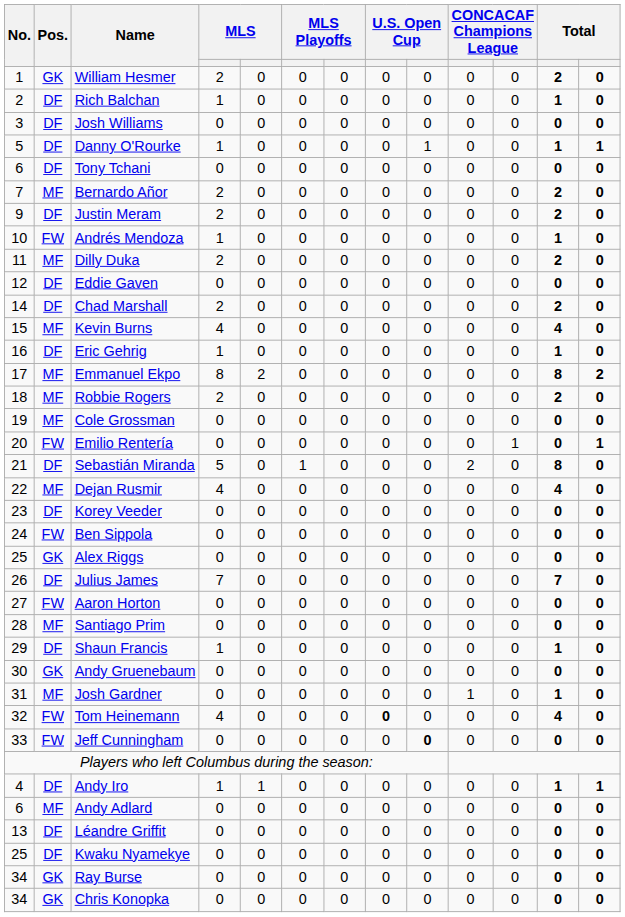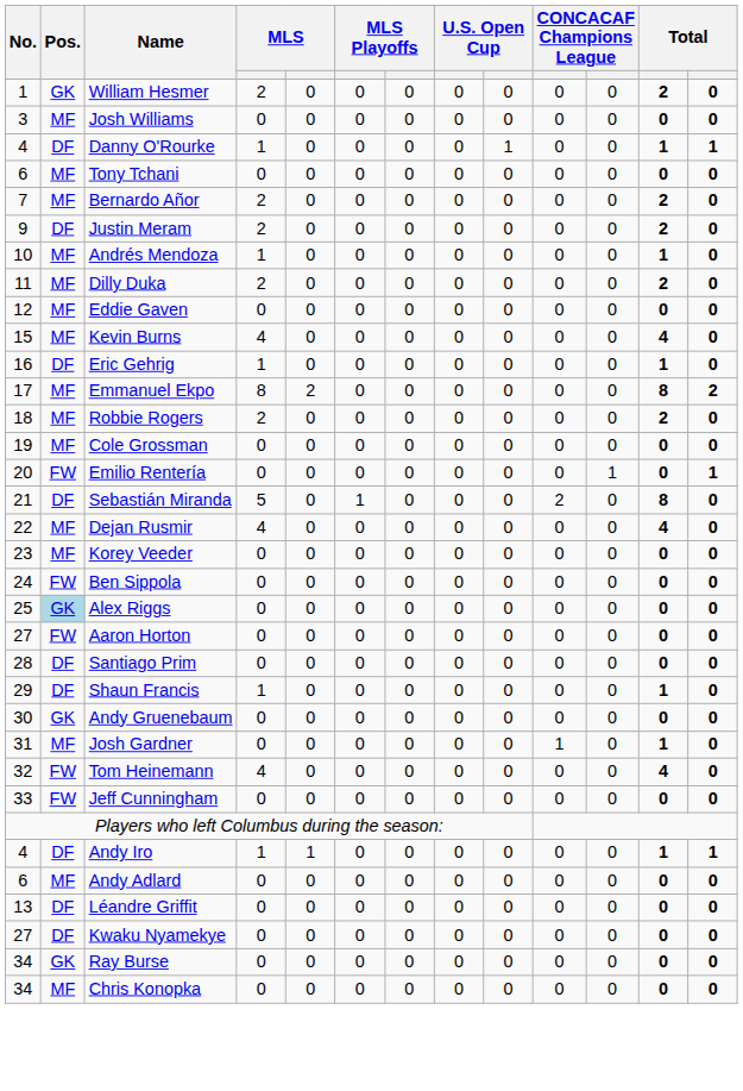- row: 2 | DF | Rich Balchan | 1 | 0 | 0 | 0 | 0 | 0 | 0 | 0 | 1 | 0
Josh Williams | Pos.: DF -> MF
Danny O'Rourke | No.: 5 -> 4
Tony Tchani | Pos.: DF -> MF
Andrés Mendoza | Pos.: FW -> MF
Eddie Gaven | Pos.: DF -> MF
- row: 14 | DF | Chad Marshall | 2 | 0 | 0 | 0 | 0 | 0 | 0 | 0 | 2 | 0
Korey Veeder | Pos.: DF -> MF
Alex Riggs | Pos.: no background -> lightblue background
- row: 26 | DF | Julius James | 7 | 0 | 0 | 0 | 0 | 0 | 0 | 0 | 7 | 0
Santiago Prim | Pos.: MF -> DF
Tom Heinemann | column 8: bold -> normal
Jeff Cunningham | column 9: bold -> normal
Kwaku Nyamekye | No.: 25 -> 27
Chris Konopka | Pos.: GK -> MF
